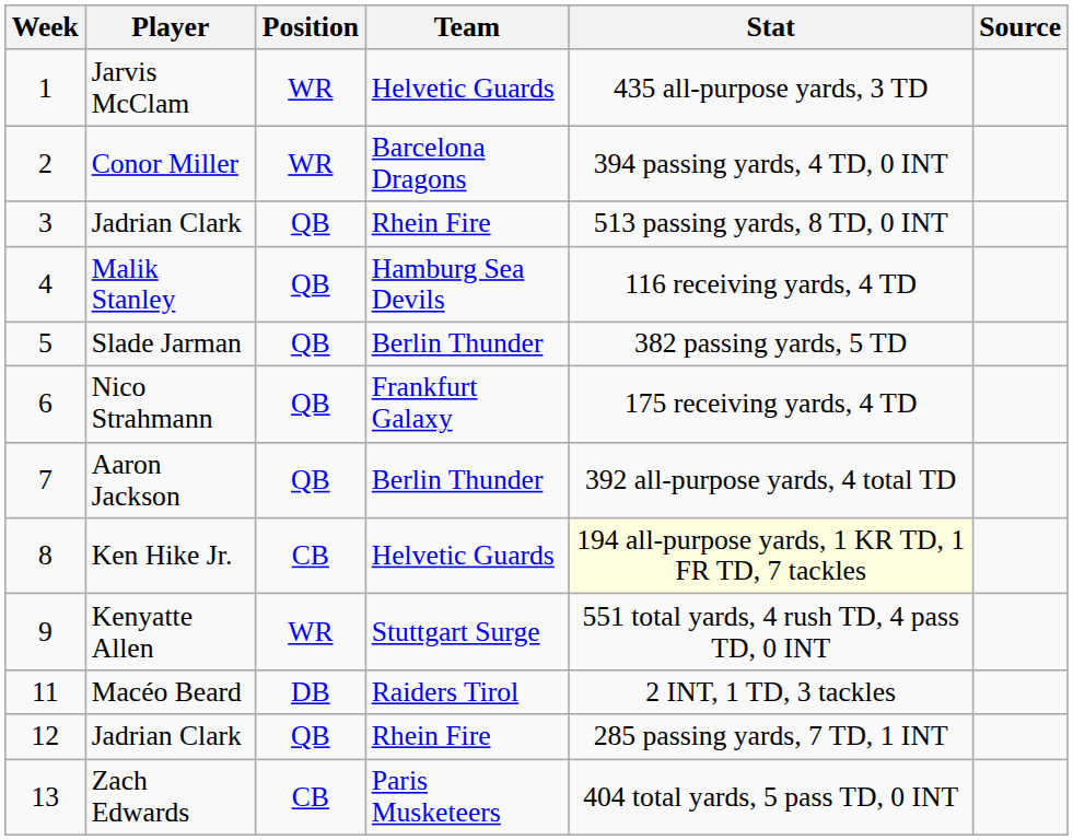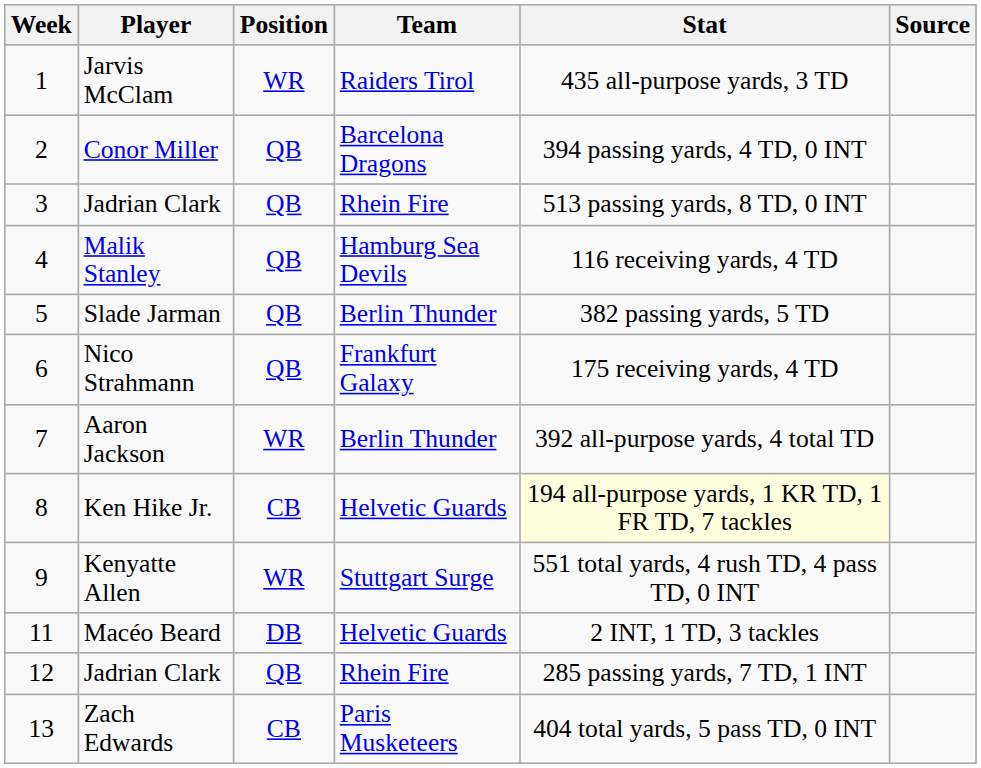Jarvis McClam | Team: Helvetic Guards -> Raiders Tirol
Conor Miller | Position: WR -> QB
Aaron Jackson | Position: QB -> WR
Macéo Beard | Team: Raiders Tirol -> Helvetic Guards
